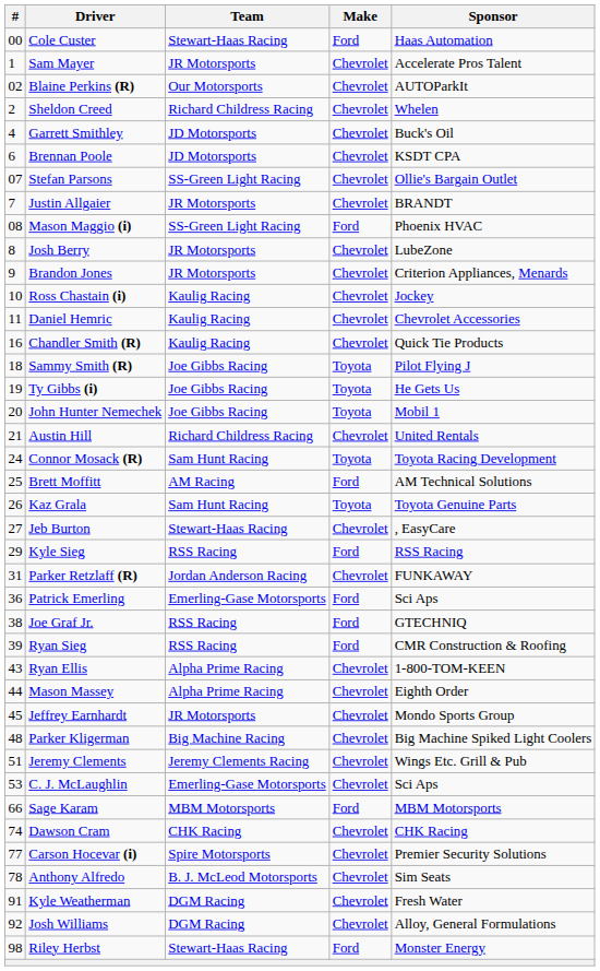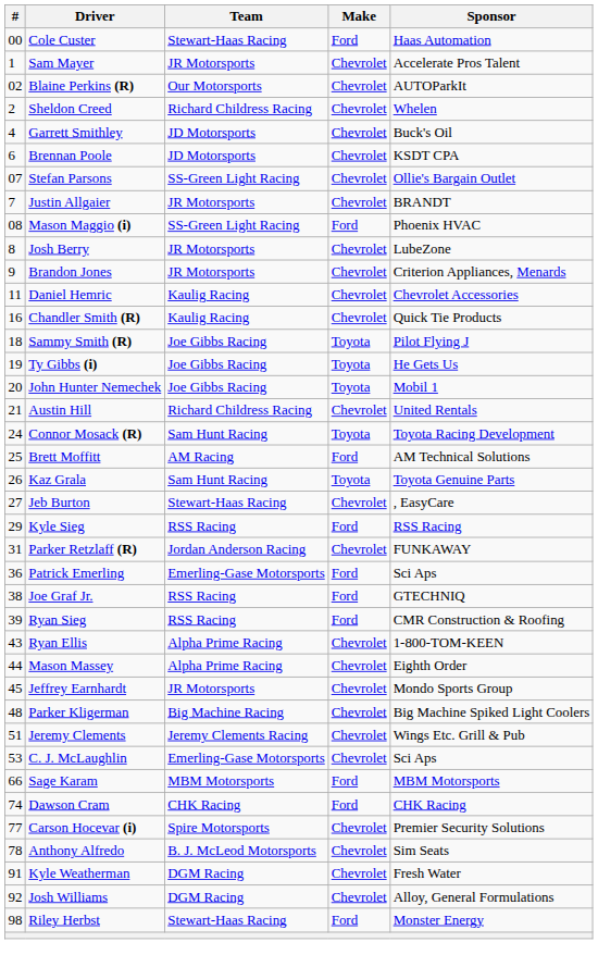- row: 10 | Ross Chastain (i) | Kaulig Racing | Chevrolet | Jockey
Dawson Cram | Make: Chevrolet -> Ford
